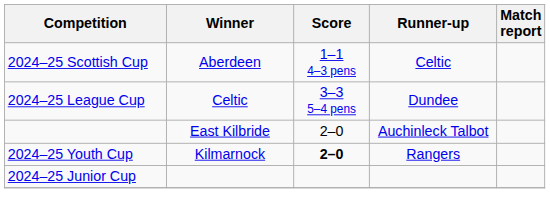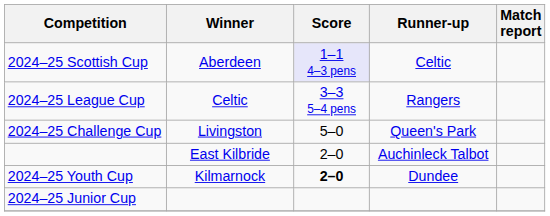2024–25 Scottish Cup | Score: no background -> lavender background
2024–25 League Cup | Runner-up: Dundee -> Rangers
+ row: 2024–25 Challenge Cup | Livingston | 5–0 | Queen's Park
2024–25 Youth Cup | Runner-up: Rangers -> Dundee
